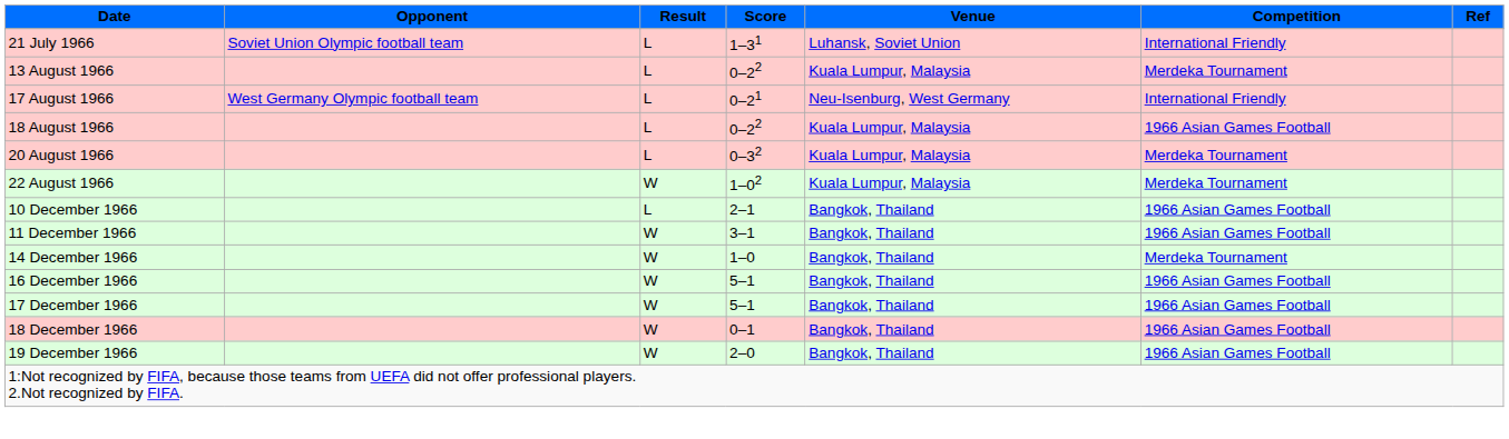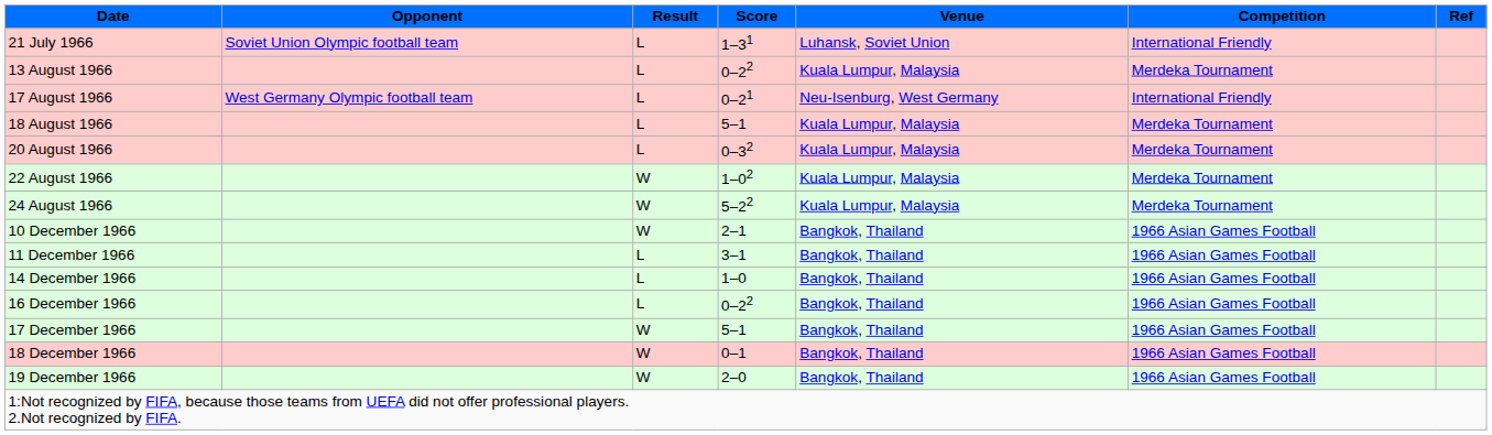18 August 1966 | Score: 0–22 -> 5–1
18 August 1966 | Competition: 1966 Asian Games Football -> Merdeka Tournament
+ row: 24 August 1966 | W | 5–22 | Kuala Lumpur, Malaysia | Merdeka Tournament
10 December 1966 | Result: L -> W
11 December 1966 | Result: W -> L
14 December 1966 | Result: W -> L
14 December 1966 | Competition: Merdeka Tournament -> 1966 Asian Games Football
16 December 1966 | Result: W -> L
16 December 1966 | Score: 5–1 -> 0–22
